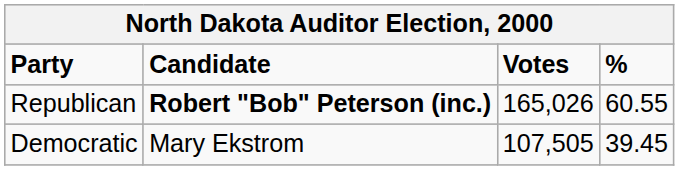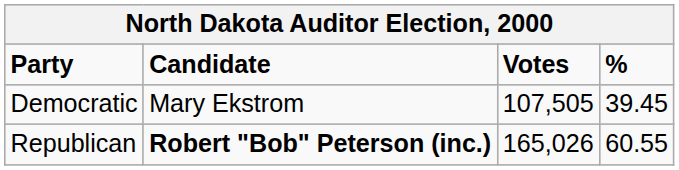rows swapped: Republican <-> Democratic
